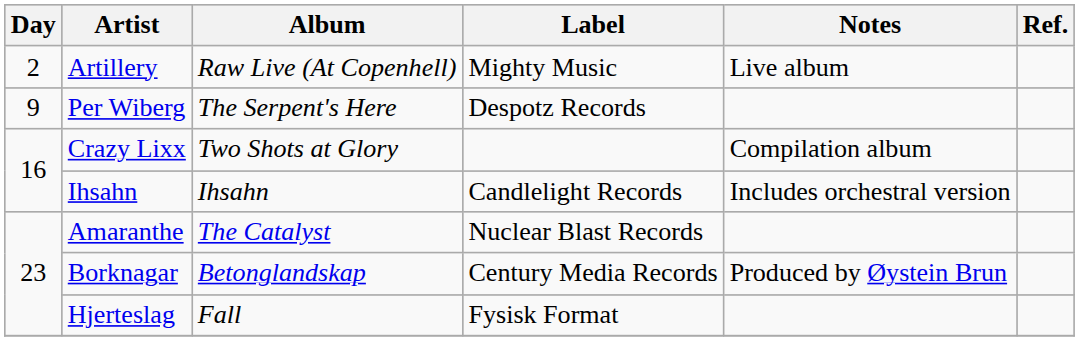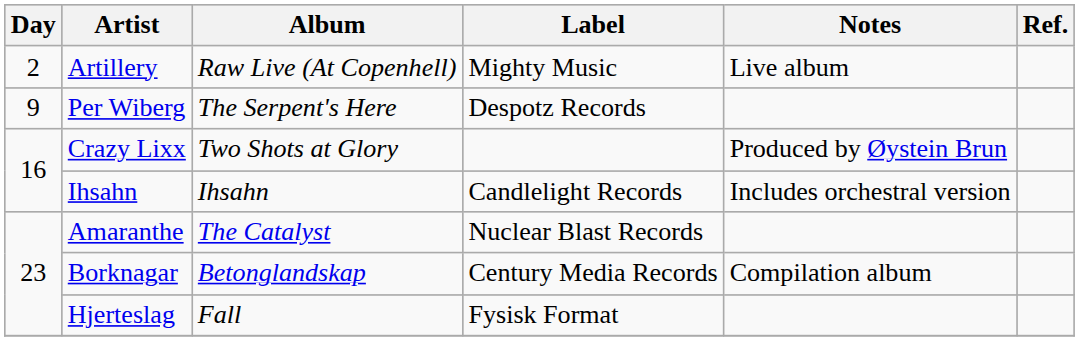Crazy Lixx | Notes: Compilation album -> Produced by Øystein Brun
Borknagar | Notes: Produced by Øystein Brun -> Compilation album
